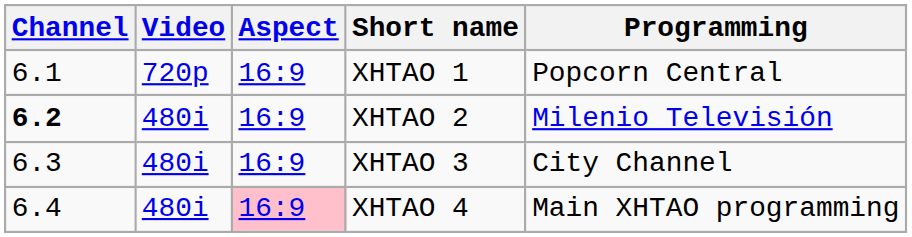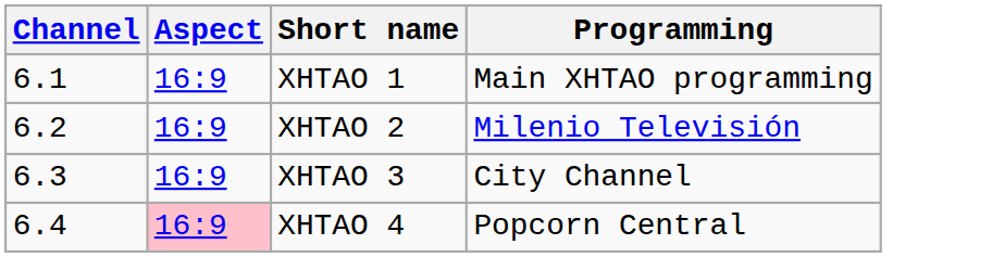- column: Video | 720p | 480i | 480i | 480i
XHTAO 1 | Programming: Popcorn Central -> Main XHTAO programming
XHTAO 2 | Channel: bold -> normal
XHTAO 4 | Programming: Main XHTAO programming -> Popcorn Central
